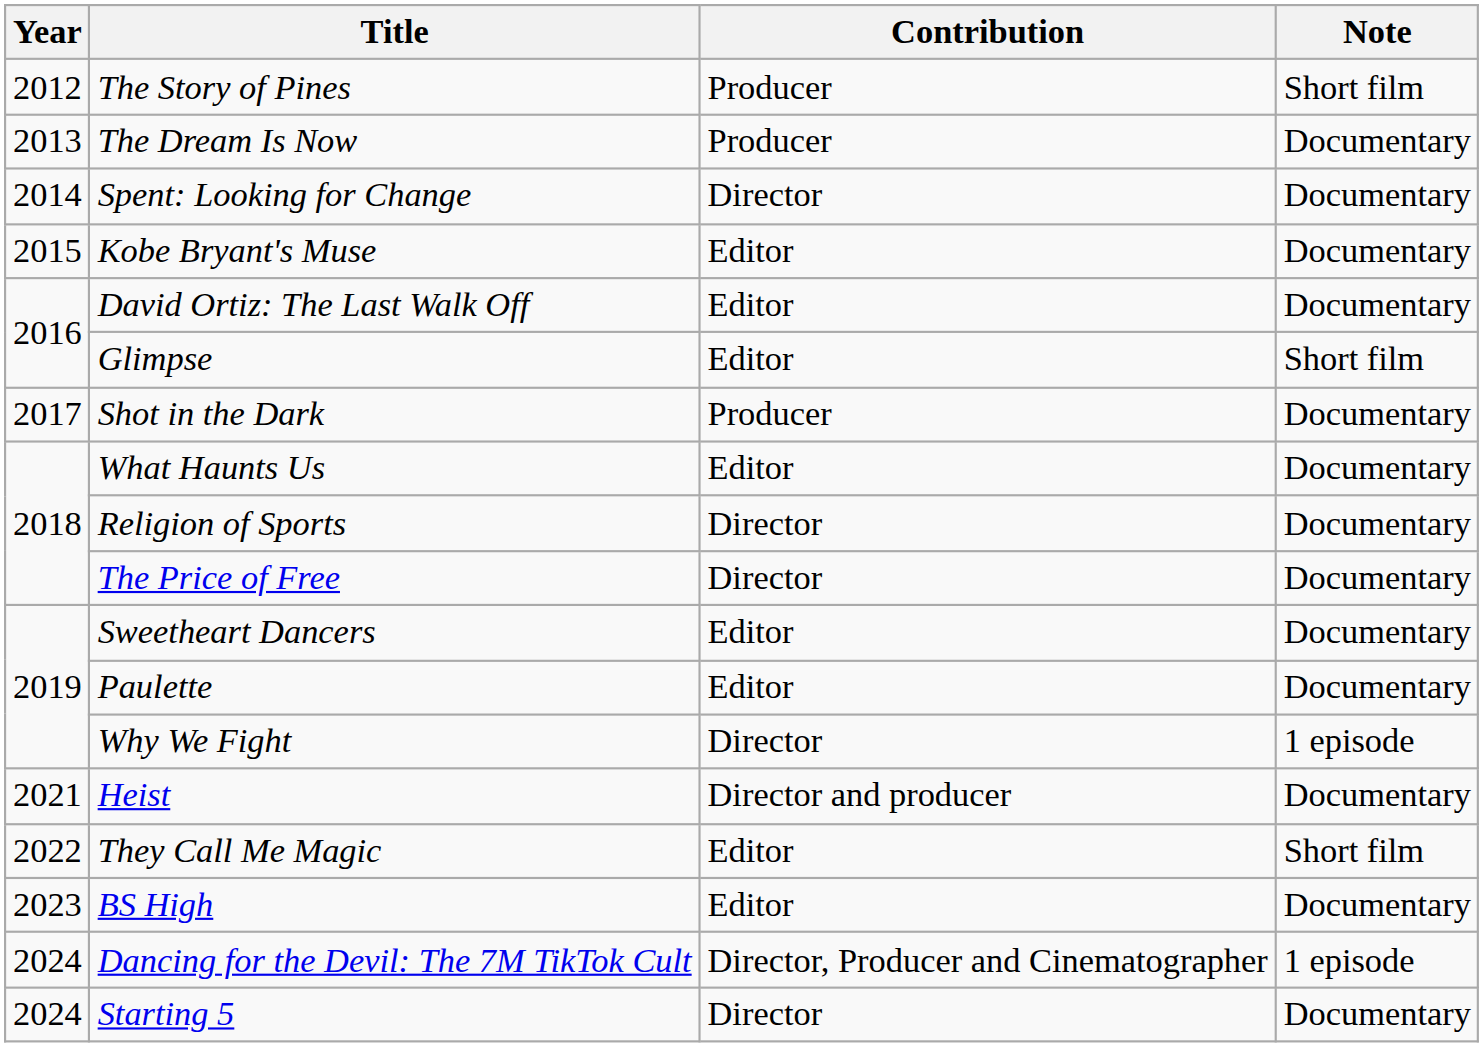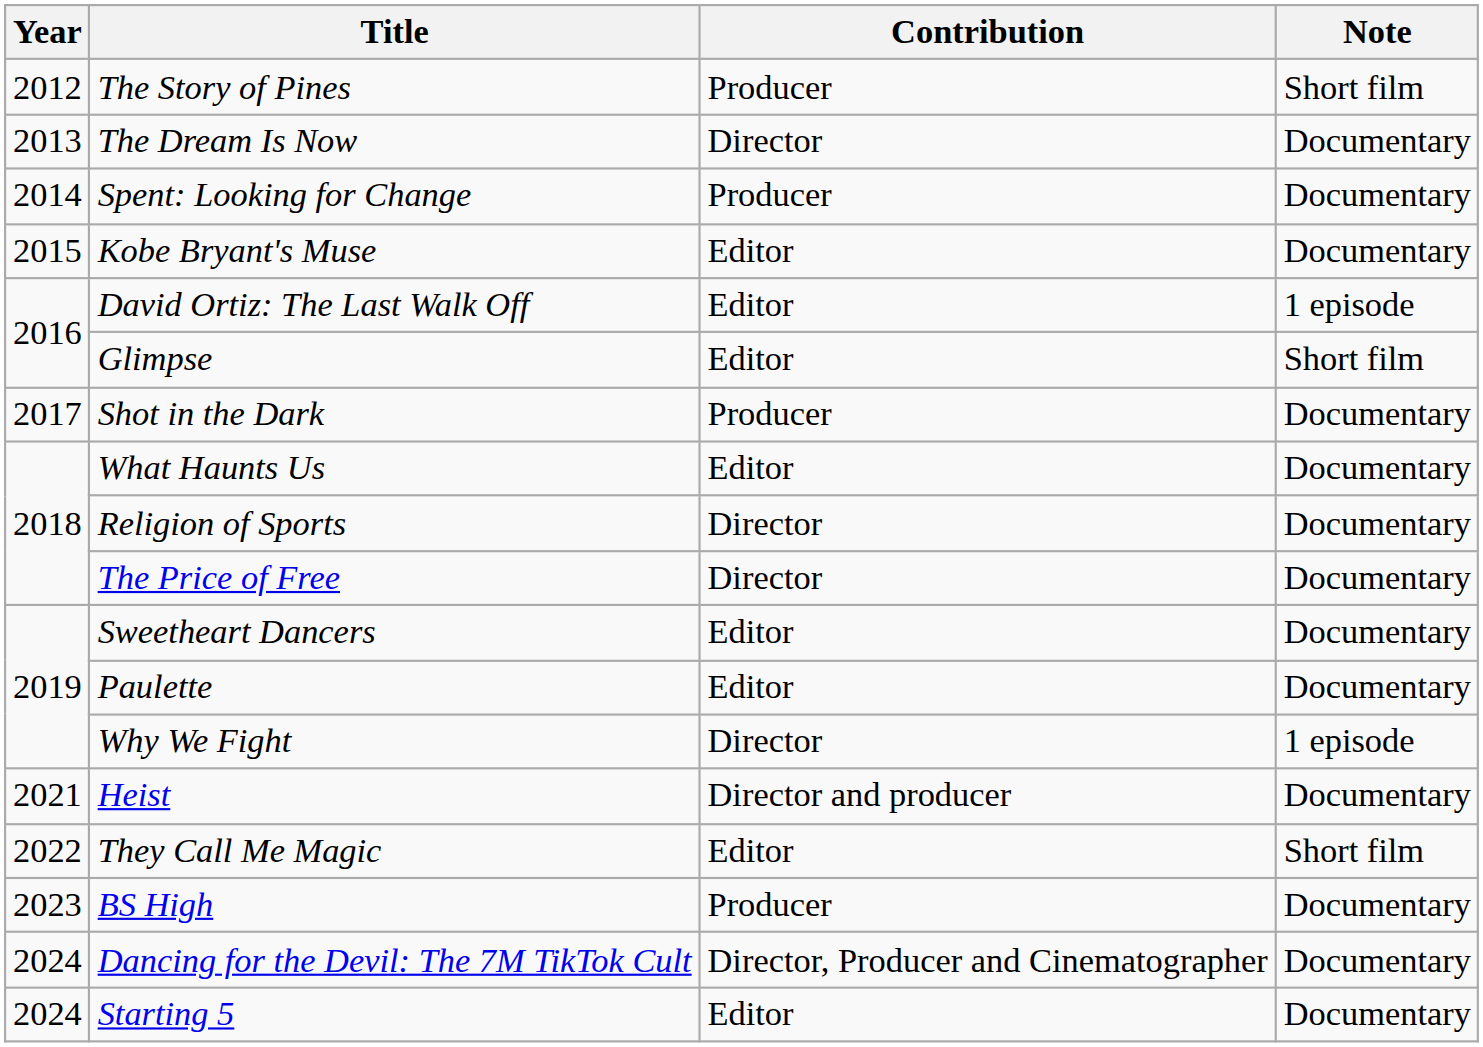The Dream Is Now | Contribution: Producer -> Director
Spent: Looking for Change | Contribution: Director -> Producer
David Ortiz: The Last Walk Off | Note: Documentary -> 1 episode
BS High | Contribution: Editor -> Producer
Dancing for the Devil: The 7M TikTok Cult | Note: 1 episode -> Documentary
Starting 5 | Contribution: Director -> Editor
